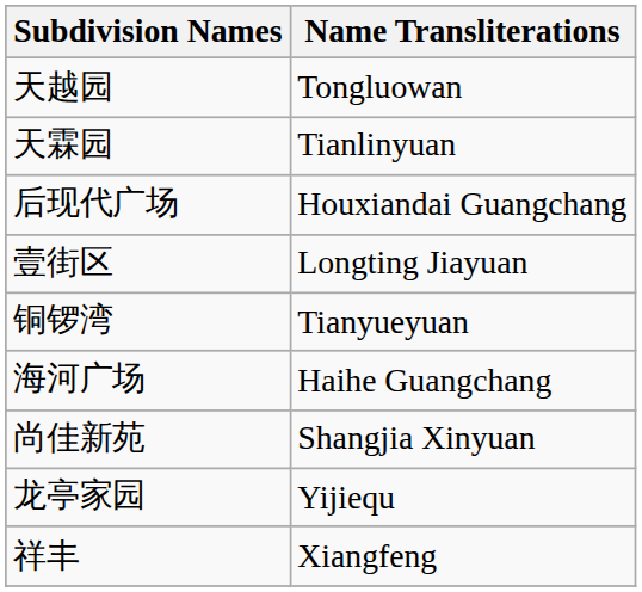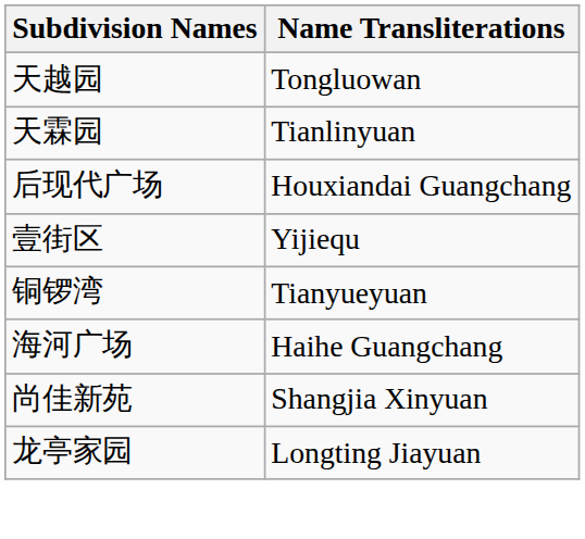壹街区 | Name Transliterations: Longting Jiayuan -> Yijiequ
龙亭家园 | Name Transliterations: Yijiequ -> Longting Jiayuan
- row: 祥丰 | Xiangfeng
